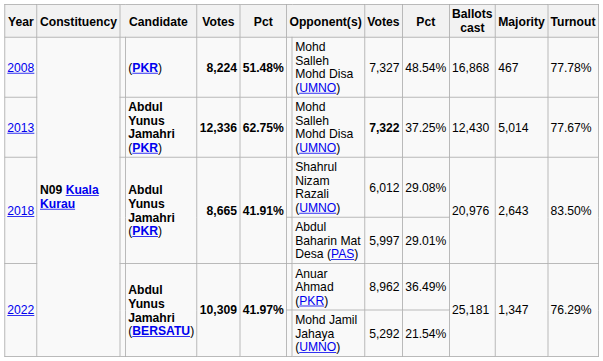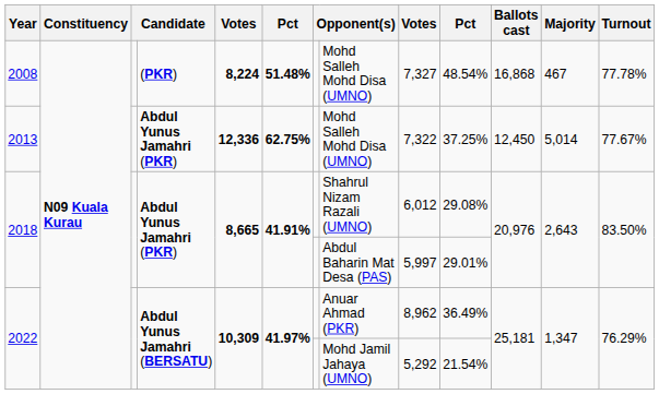2013 | column 9: bold -> normal
2013 | Ballots cast: 12,430 -> 12,450
